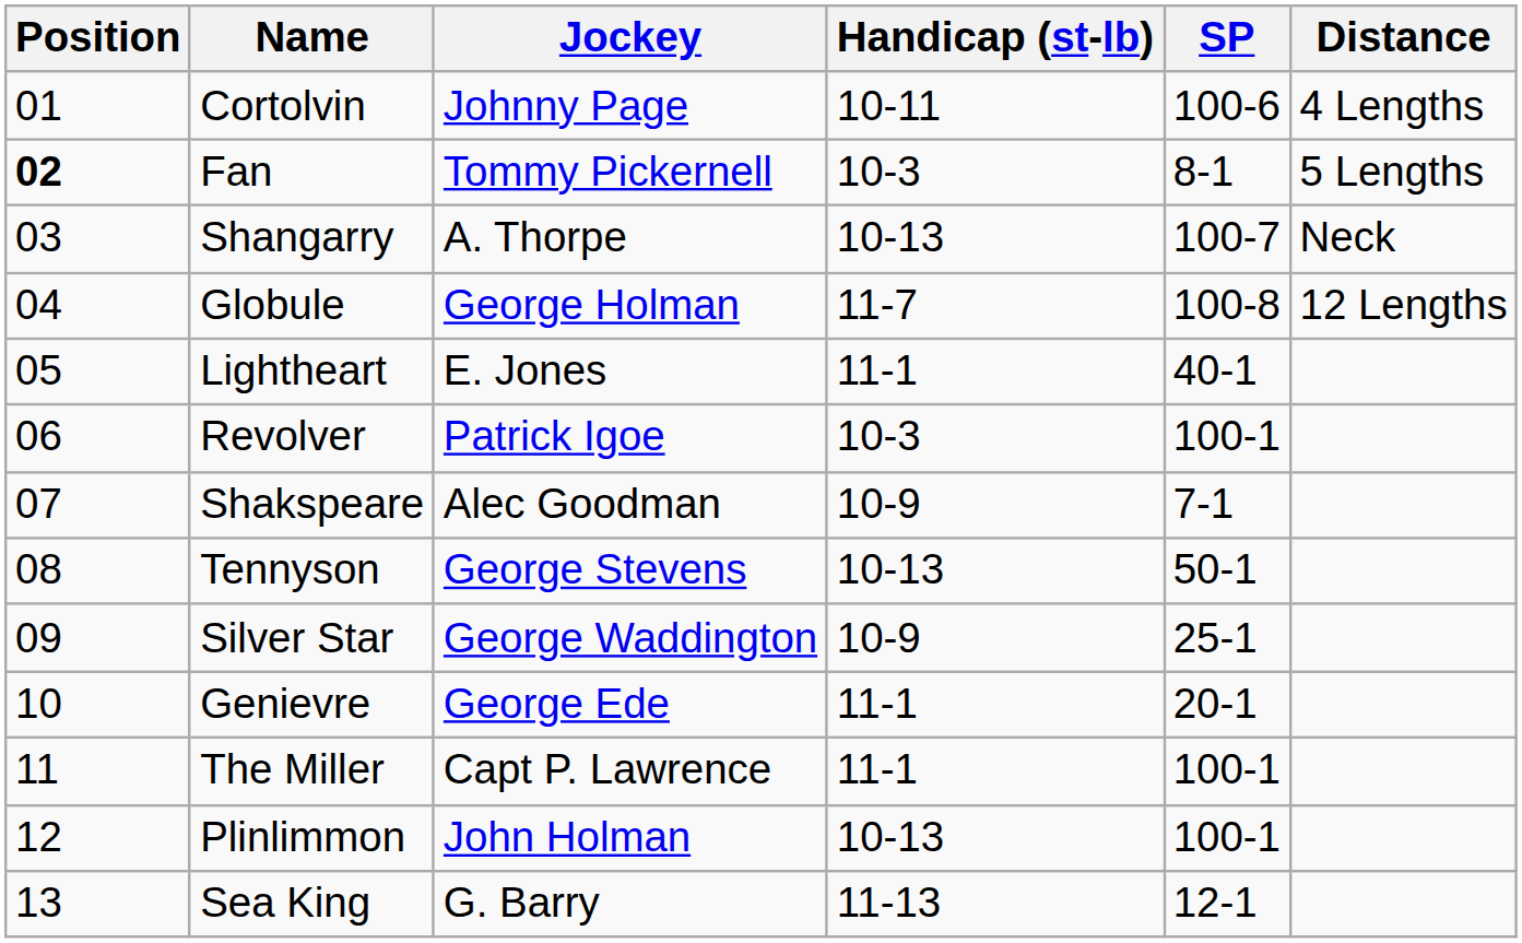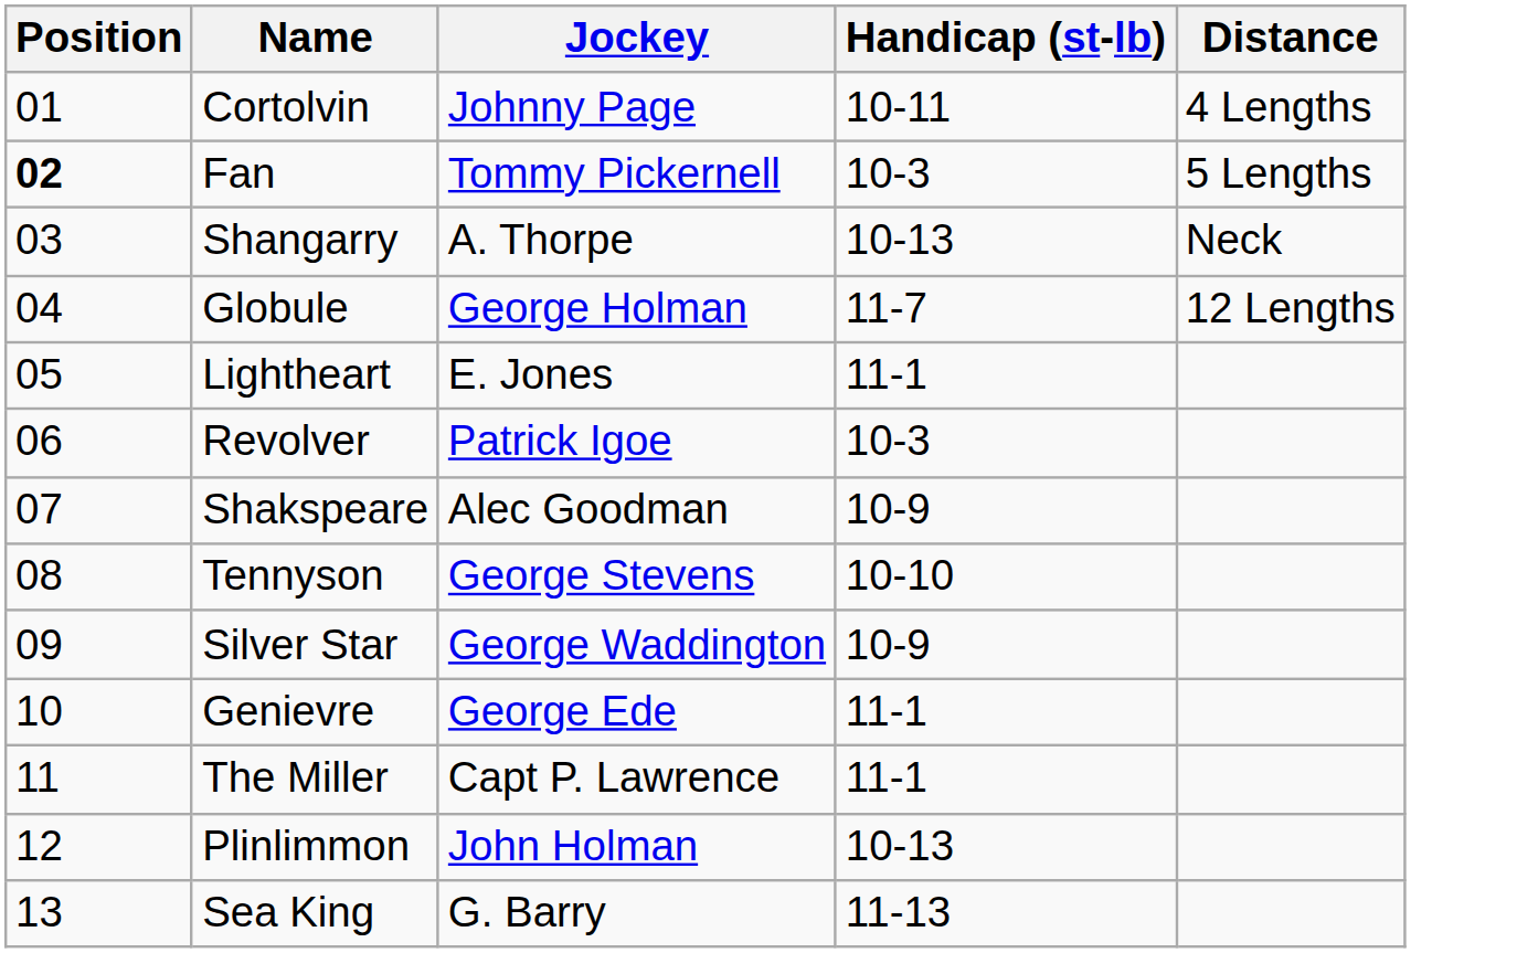- column: SP | 100-6 | 8-1 | 100-7 | 100-8 | 40-1 | 100-1 | 7-1 | 50-1 | 25-1 | 20-1 | 100-1 | 100-1 | 12-1
Tennyson | Handicap (st-lb): 10-13 -> 10-10
